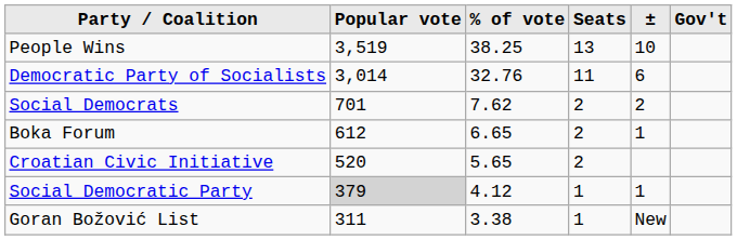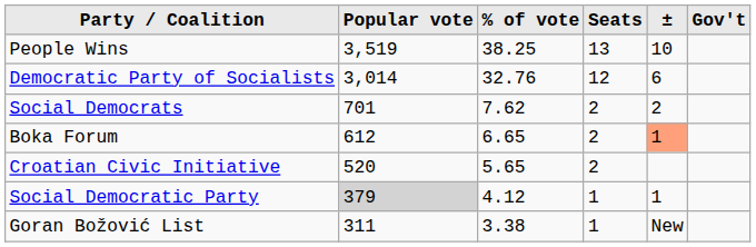Democratic Party of Socialists | Seats: 11 -> 12
Boka Forum | ±: no background -> lightsalmon background
